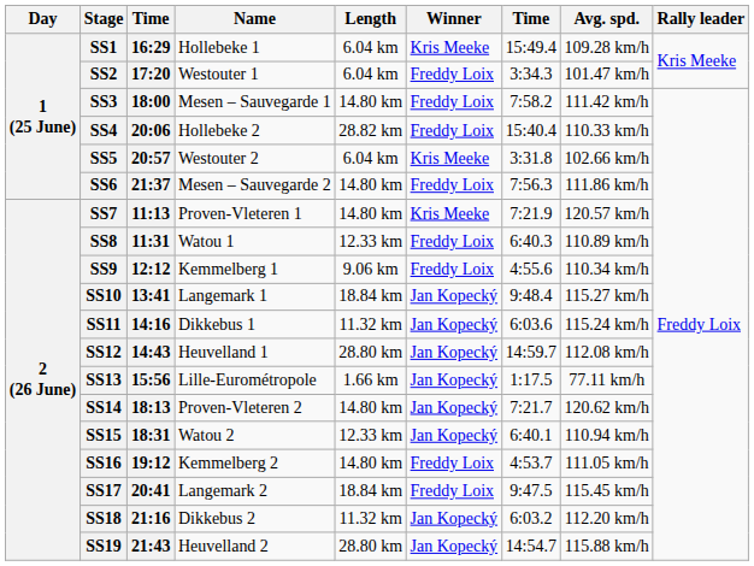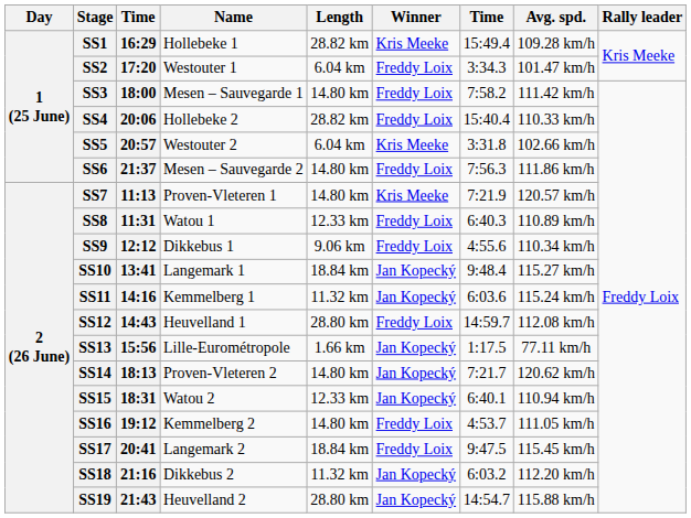SS1 | Length: 6.04 km -> 28.82 km
SS9 | Name: Kemmelberg 1 -> Dikkebus 1
SS11 | Name: Dikkebus 1 -> Kemmelberg 1
SS12 | Winner: Jan Kopecký -> Freddy Loix
